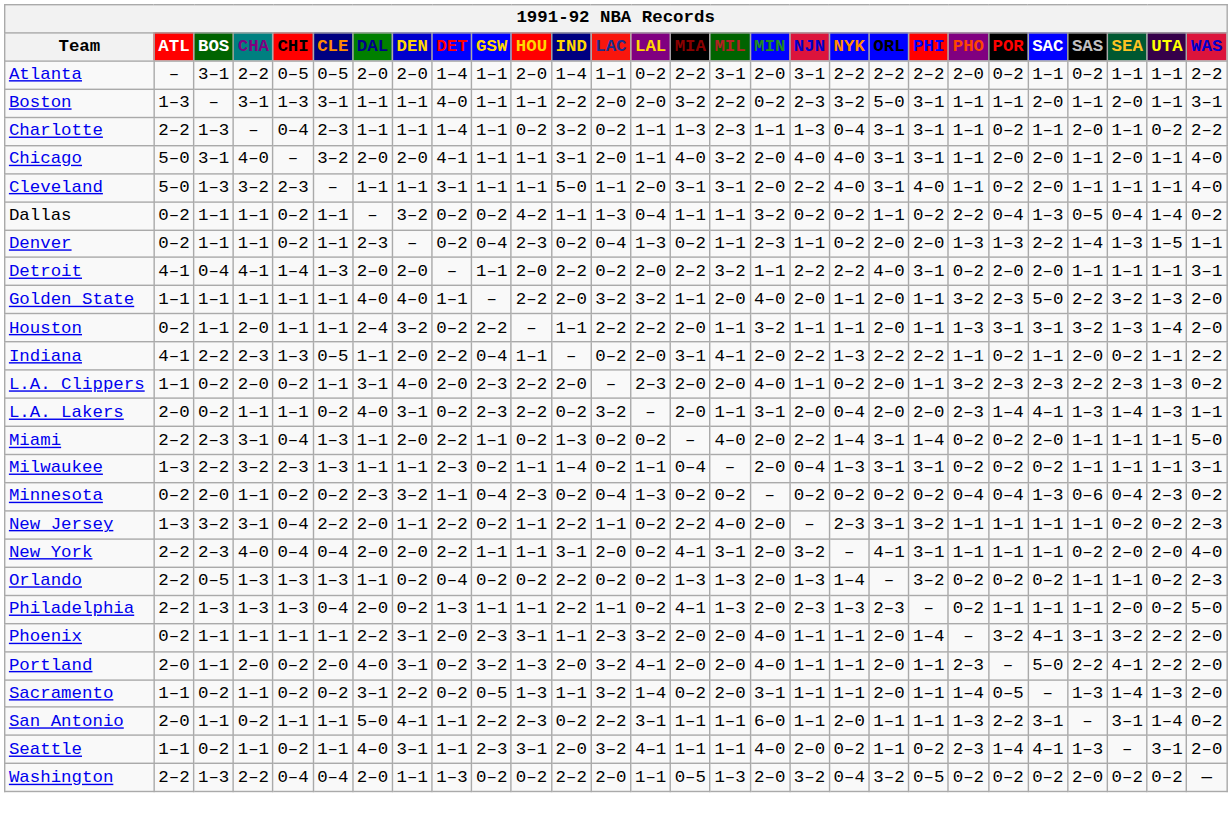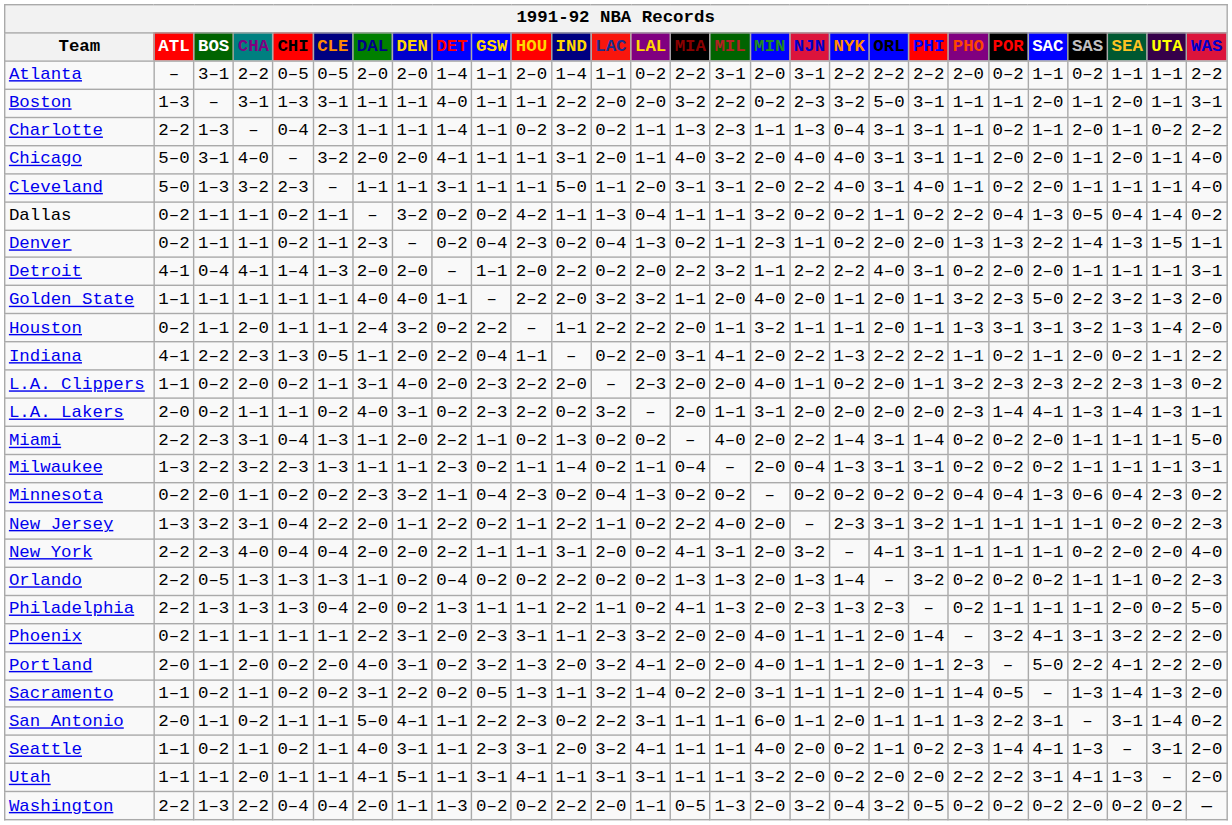L.A. Lakers | NYK: 0–4 -> 2–0
+ row: Utah | 1–1 | 1–1 | 2–0 | 1–1 | 1–1 | 4–1 | 5–1 | 1–1 | 3–1 | 4–1 | 1–1 | 3–1 | 3–1 | 1–1 | 1–1 | 3–2 | 2–0 | 0–2 | 2–0 | 2–0 | 2–2 | 2–2 | 3–1 | 4–1 | 1–3 | – | 2–0
